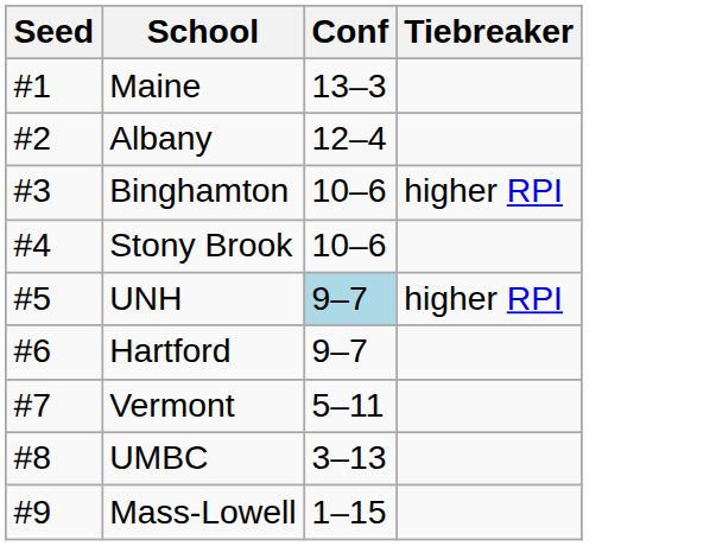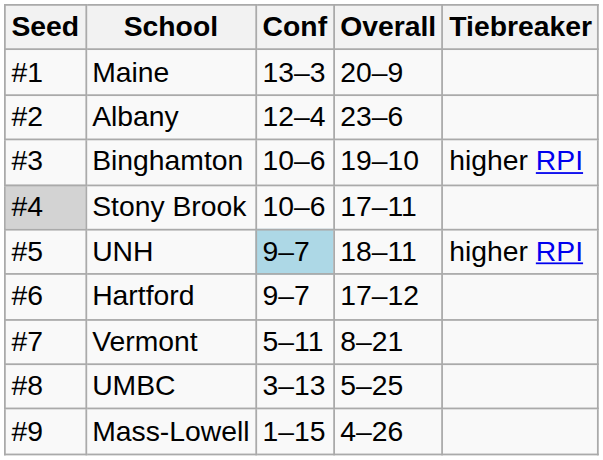+ column: Overall | 20–9 | 23–6 | 19–10 | 17–11 | 18–11 | 17–12 | 8–21 | 5–25 | 4–26
Stony Brook | Seed: no background -> lightgrey background
